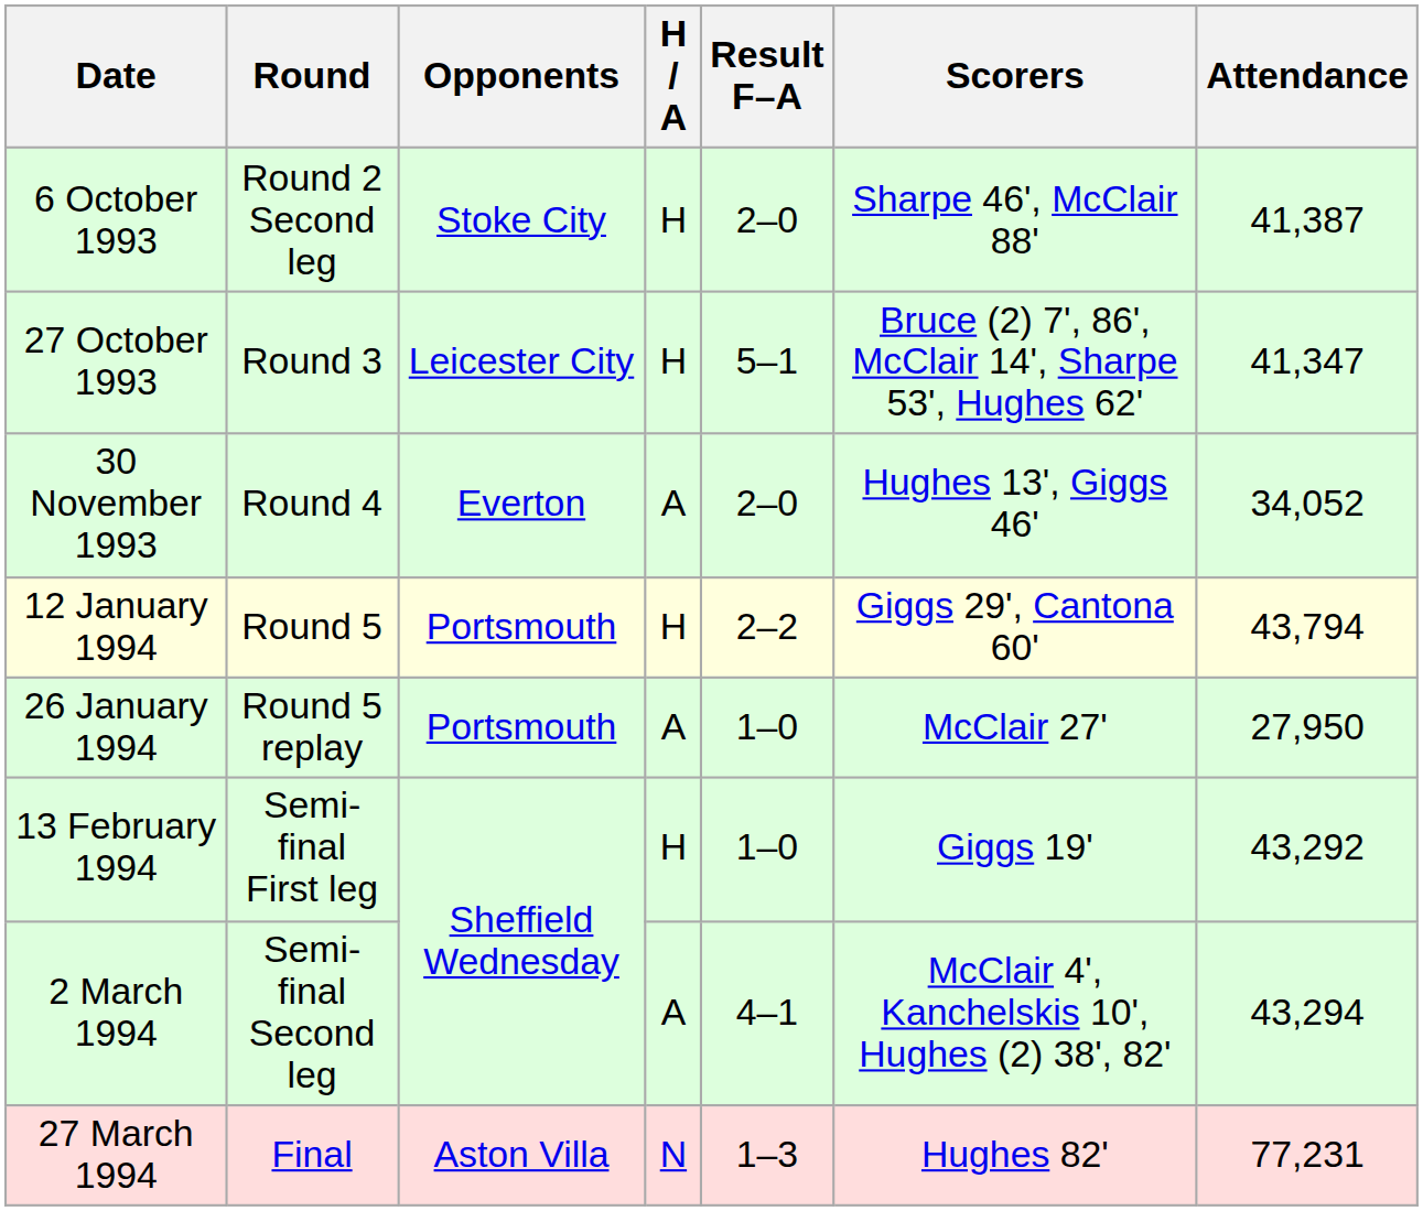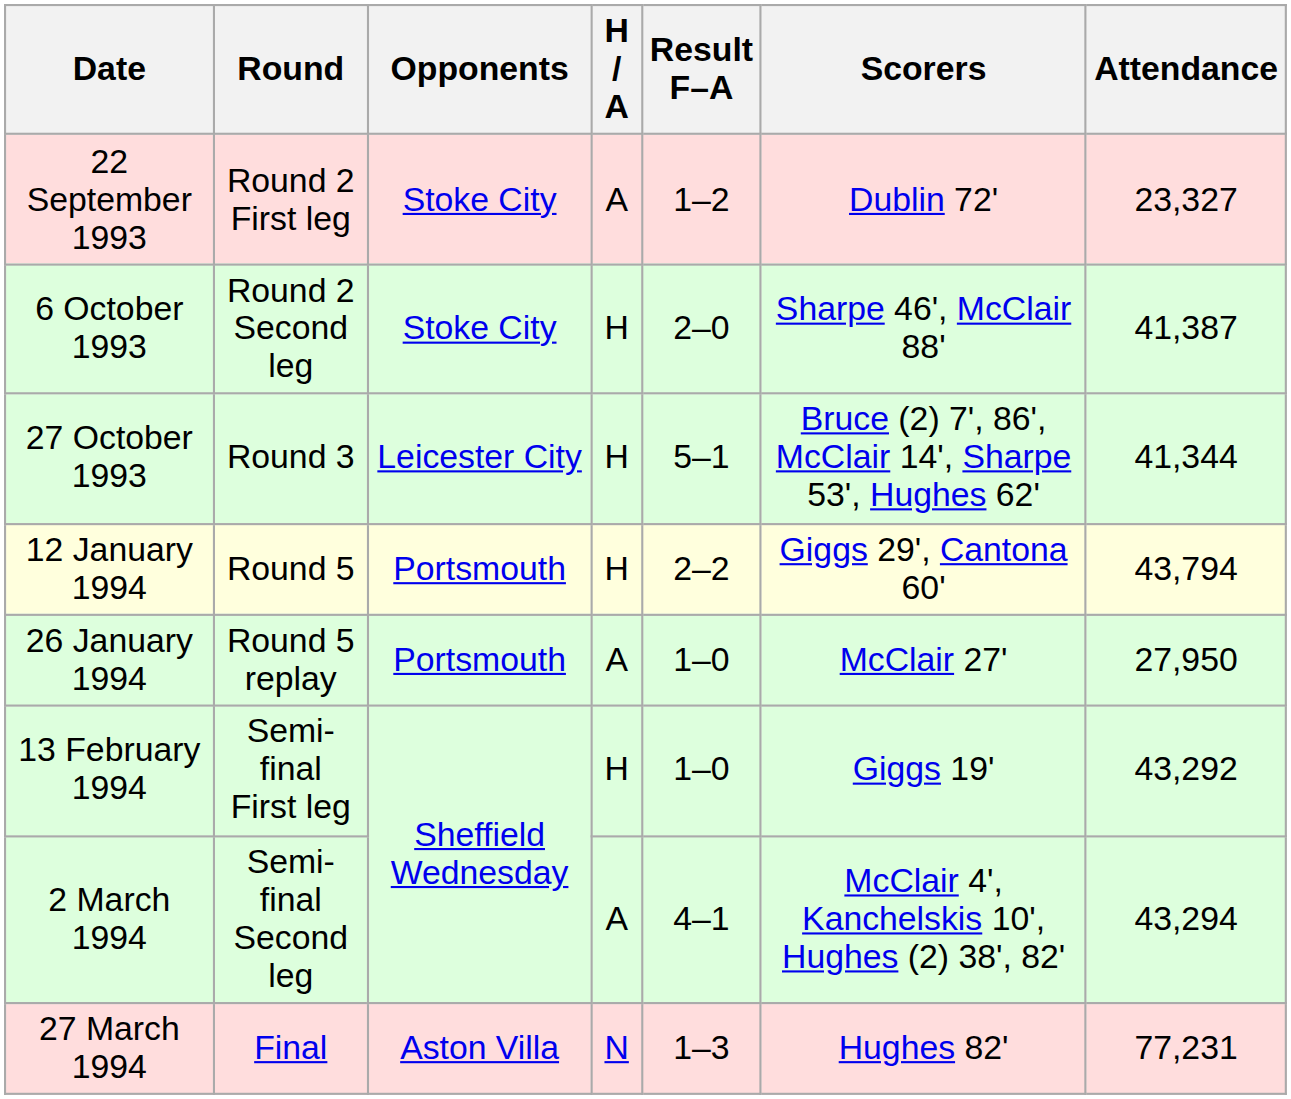+ row: 22 September 1993 | Round 2 First leg | Stoke City | A | 1–2 | Dublin 72' | 23,327
27 October 1993 | Attendance: 41,347 -> 41,344
- row: 30 November 1993 | Round 4 | Everton | A | 2–0 | Hughes 13', Giggs 46' | 34,052
